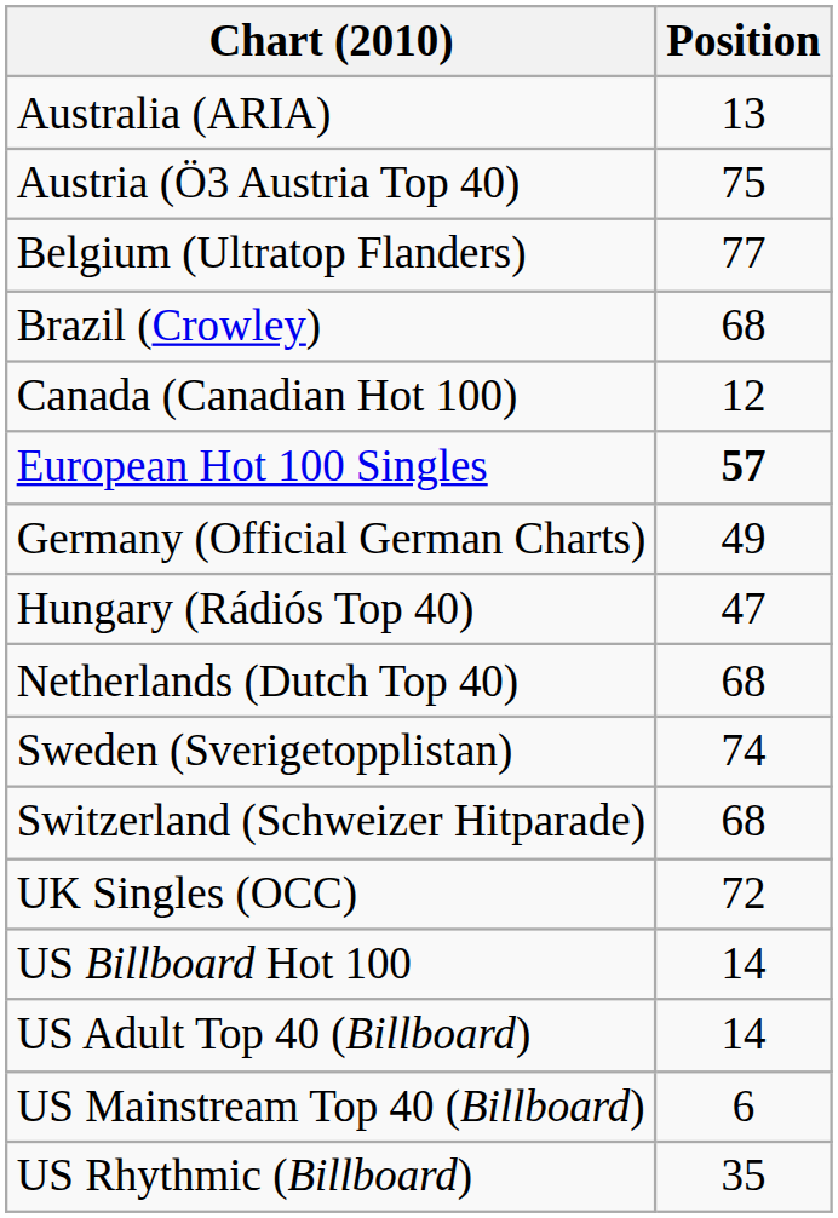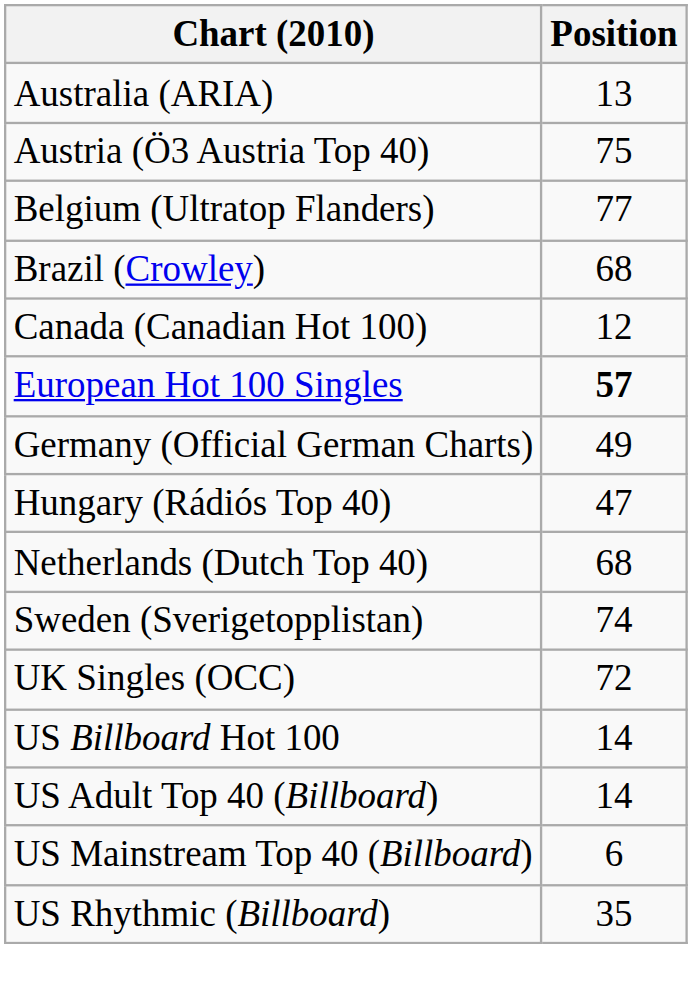- row: Switzerland (Schweizer Hitparade) | 68
